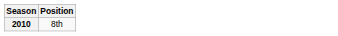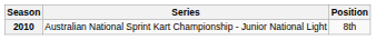+ column: Series | Australian National Sprint Kart Championship - Junior National Light
